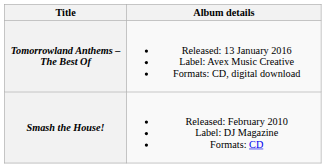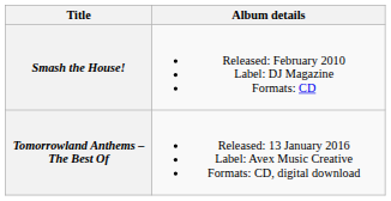rows swapped: Smash the House! <-> Tomorrowland Anthems – The Best Of
